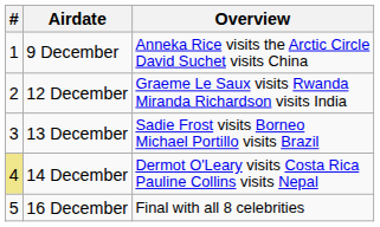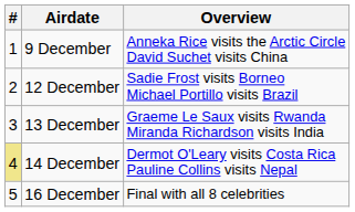12 December | Overview: Graeme Le Saux visits Rwanda Miranda Richardson visits India -> Sadie Frost visits Borneo Michael Portillo visits Brazil
13 December | Overview: Sadie Frost visits Borneo Michael Portillo visits Brazil -> Graeme Le Saux visits Rwanda Miranda Richardson visits India
